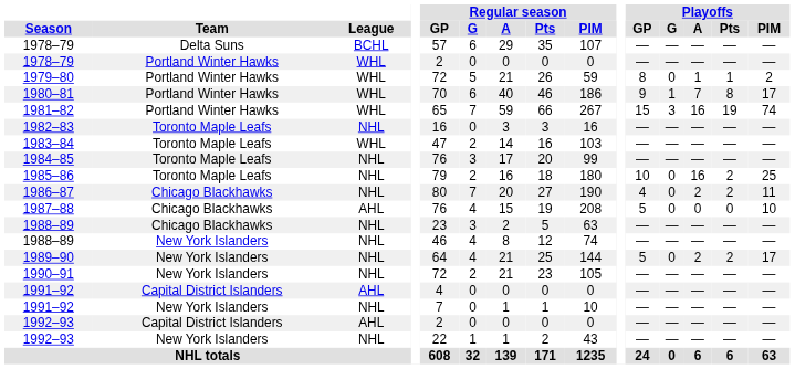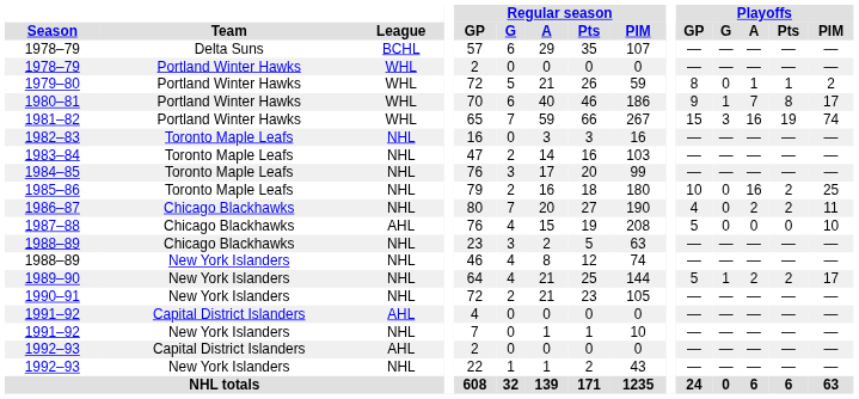1983–84 | League: WHL -> NHL
1989–90 | Playoffs / G: 0 -> 1
